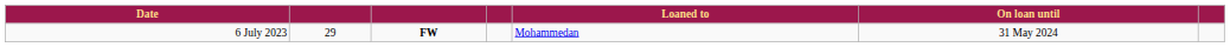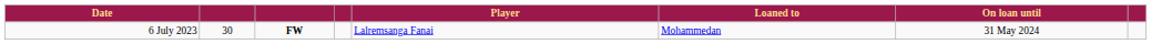+ column: Player | Lalremsanga Fanai
6 July 2023 | column 2: 29 -> 30
